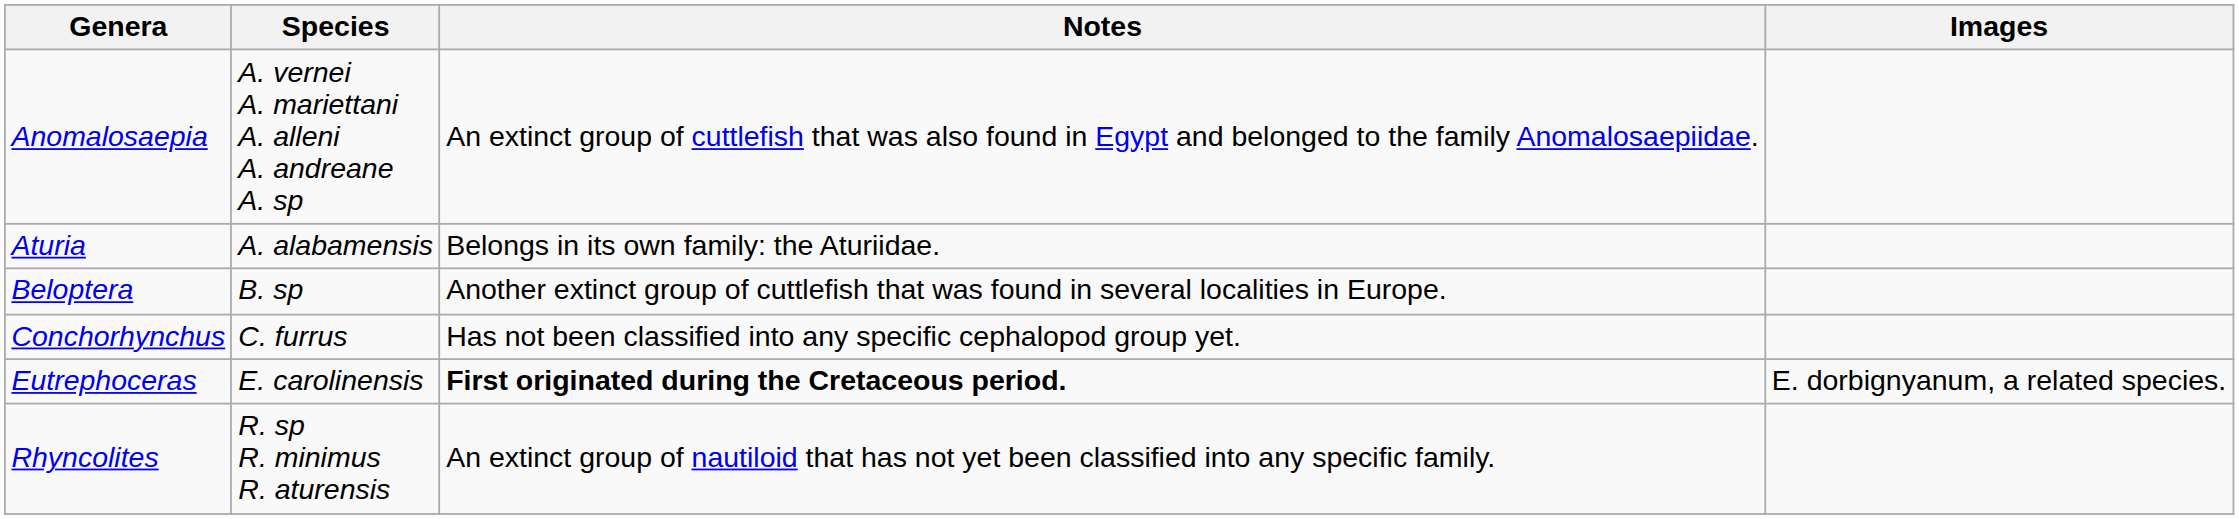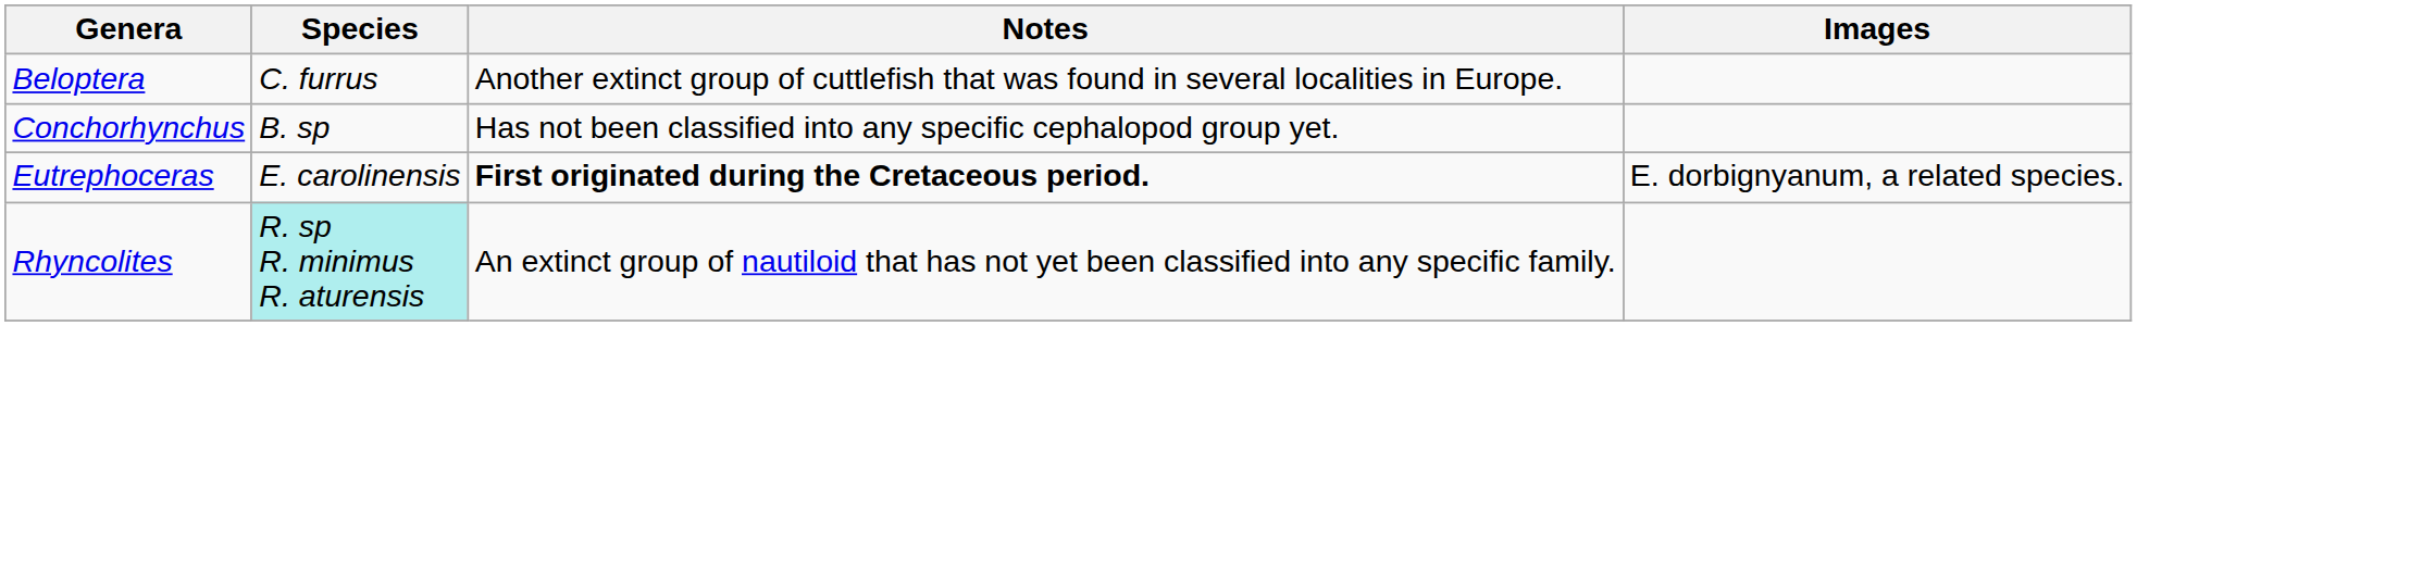- row: Anomalosaepia | A. vernei A. mariettani A. alleni A. andreane A. sp | An extinct group of cuttlefish that was also found in Egypt and belonged to the family Anomalosaepiidae.
- row: Aturia | A. alabamensis | Belongs in its own family: the Aturiidae.
Beloptera | Species: B. sp -> C. furrus
Conchorhynchus | Species: C. furrus -> B. sp
Rhyncolites | Species: no background -> paleturquoise background
